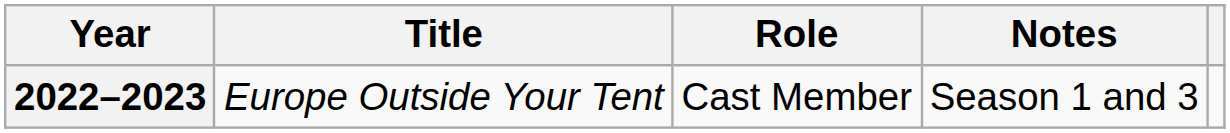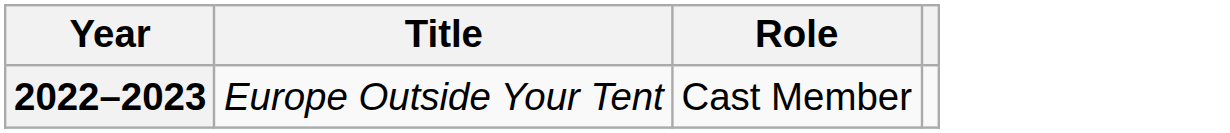- column: Notes | Season 1 and 3
